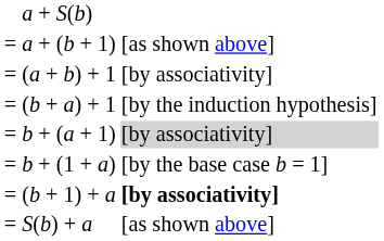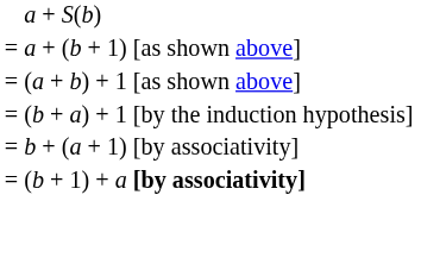(a + b) + 1 | column 3: [by associativity] -> [as shown above]
b + (a + 1) | column 3: lightgrey background -> no background
- row: = | b + (1 + a) | [by the base case b = 1]
- row: = | S(b) + a | [as shown above]
